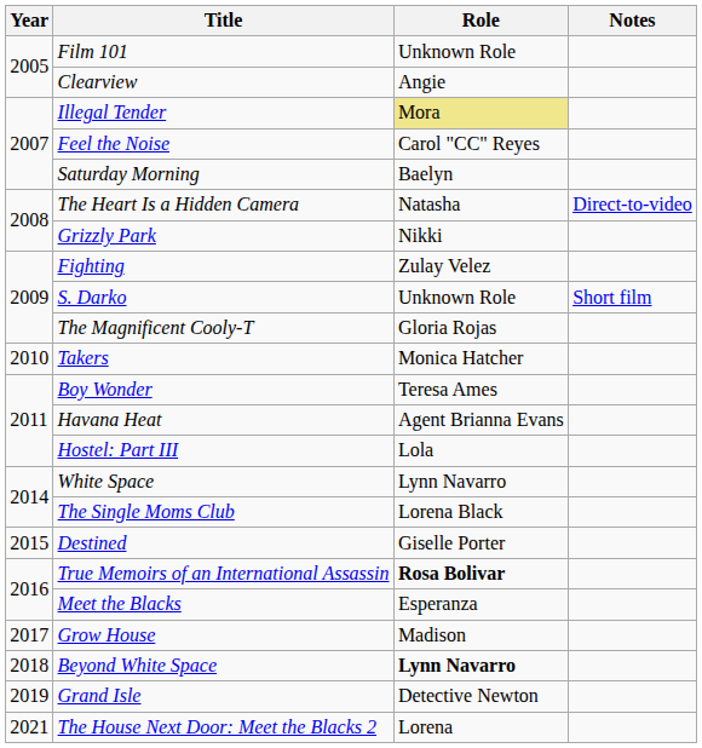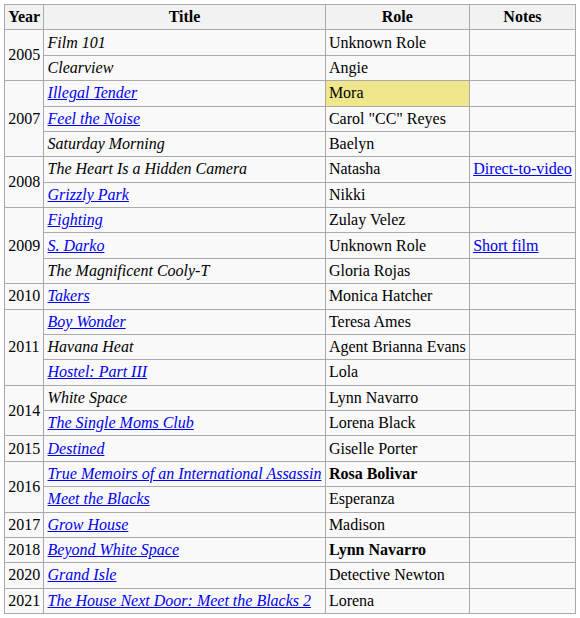Grand Isle | Year: 2019 -> 2020
